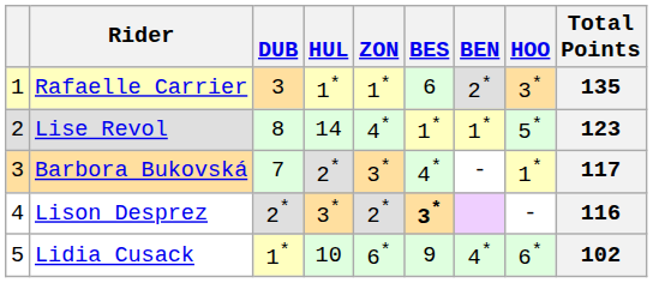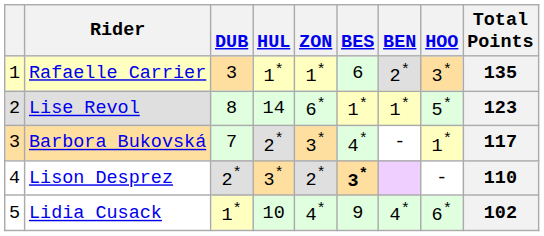Lise Revol | ZON: 4* -> 6*
Lison Desprez | Total Points: 116 -> 110
Lidia Cusack | ZON: 6* -> 4*
